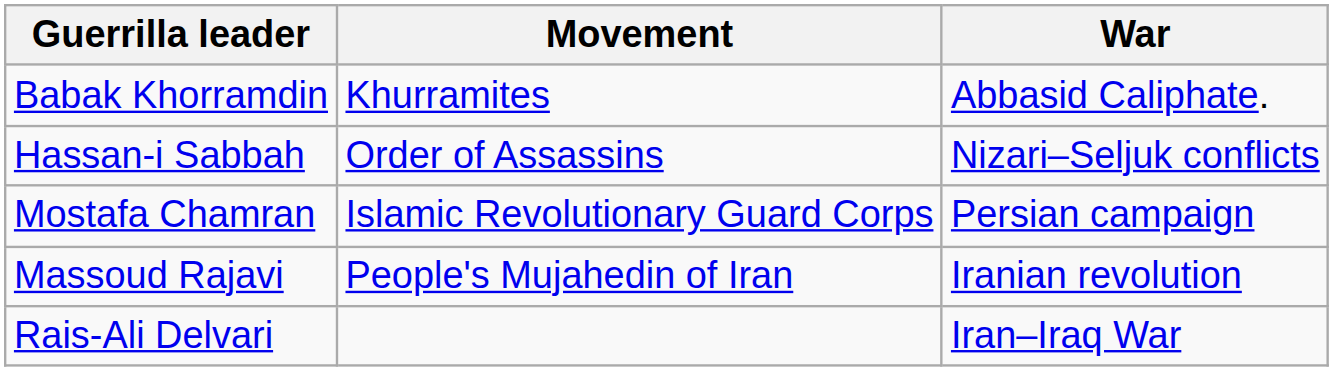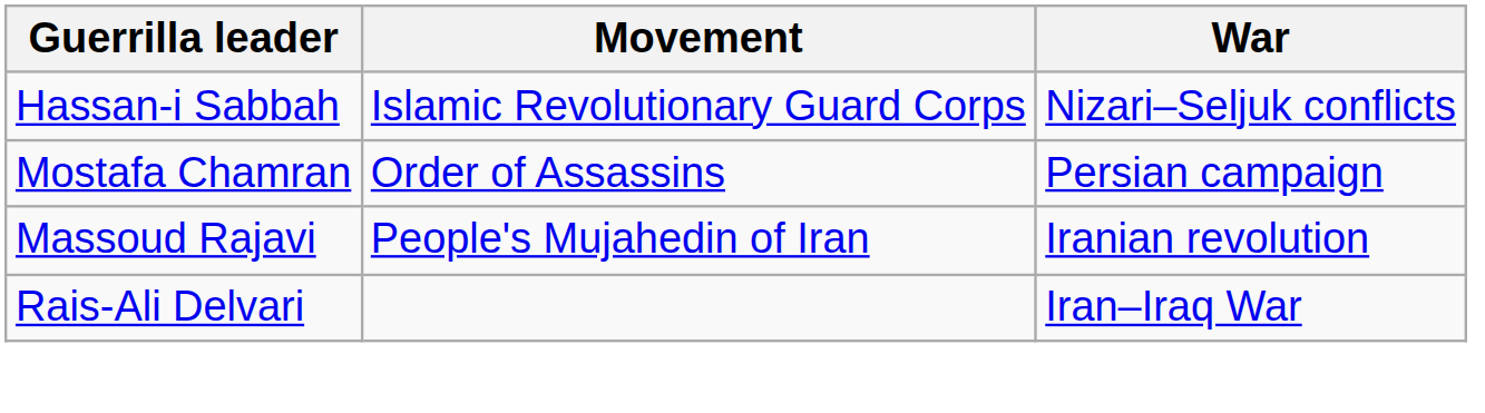- row: Babak Khorramdin | Khurramites | Abbasid Caliphate.
Hassan-i Sabbah | Movement: Order of Assassins -> Islamic Revolutionary Guard Corps
Mostafa Chamran | Movement: Islamic Revolutionary Guard Corps -> Order of Assassins
